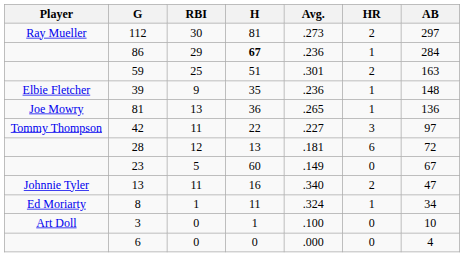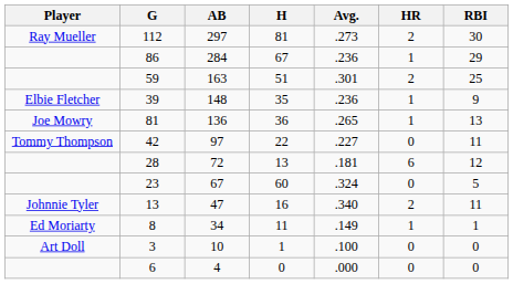columns swapped: AB <-> RBI
86 | H: bold -> normal
42 | HR: 3 -> 0
23 | Avg.: .149 -> .324
8 | Avg.: .324 -> .149
